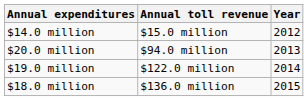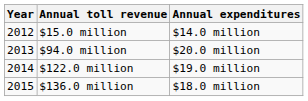columns swapped: Year <-> Annual expenditures
